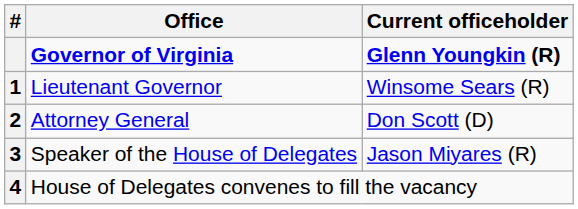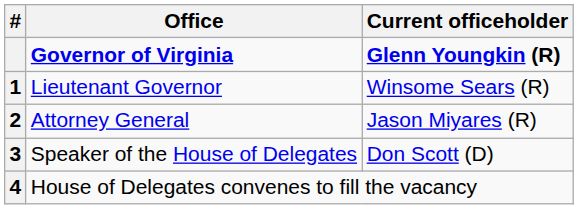Attorney General | Current officeholder: Don Scott (D) -> Jason Miyares (R)
Speaker of the House of Delegates | Current officeholder: Jason Miyares (R) -> Don Scott (D)
